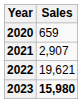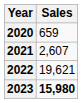2021 | Sales: 2,907 -> 2,607
